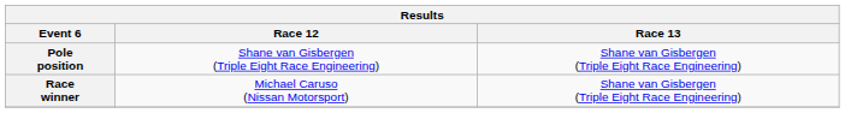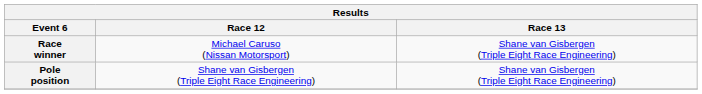rows swapped: Pole position <-> Race winner
